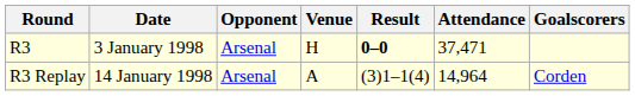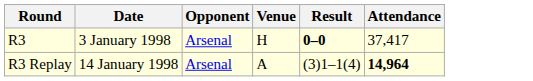- column: Goalscorers | Corden
R3 | Attendance: 37,471 -> 37,417
R3 Replay | Attendance: normal -> bold
